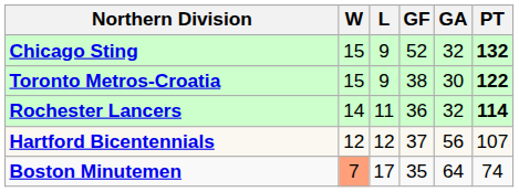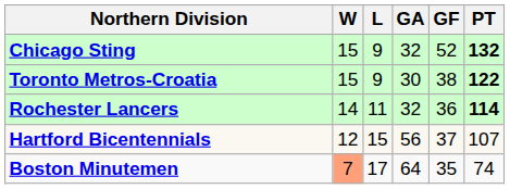columns swapped: GF <-> GA
Hartford Bicentennials | L: 12 -> 15
